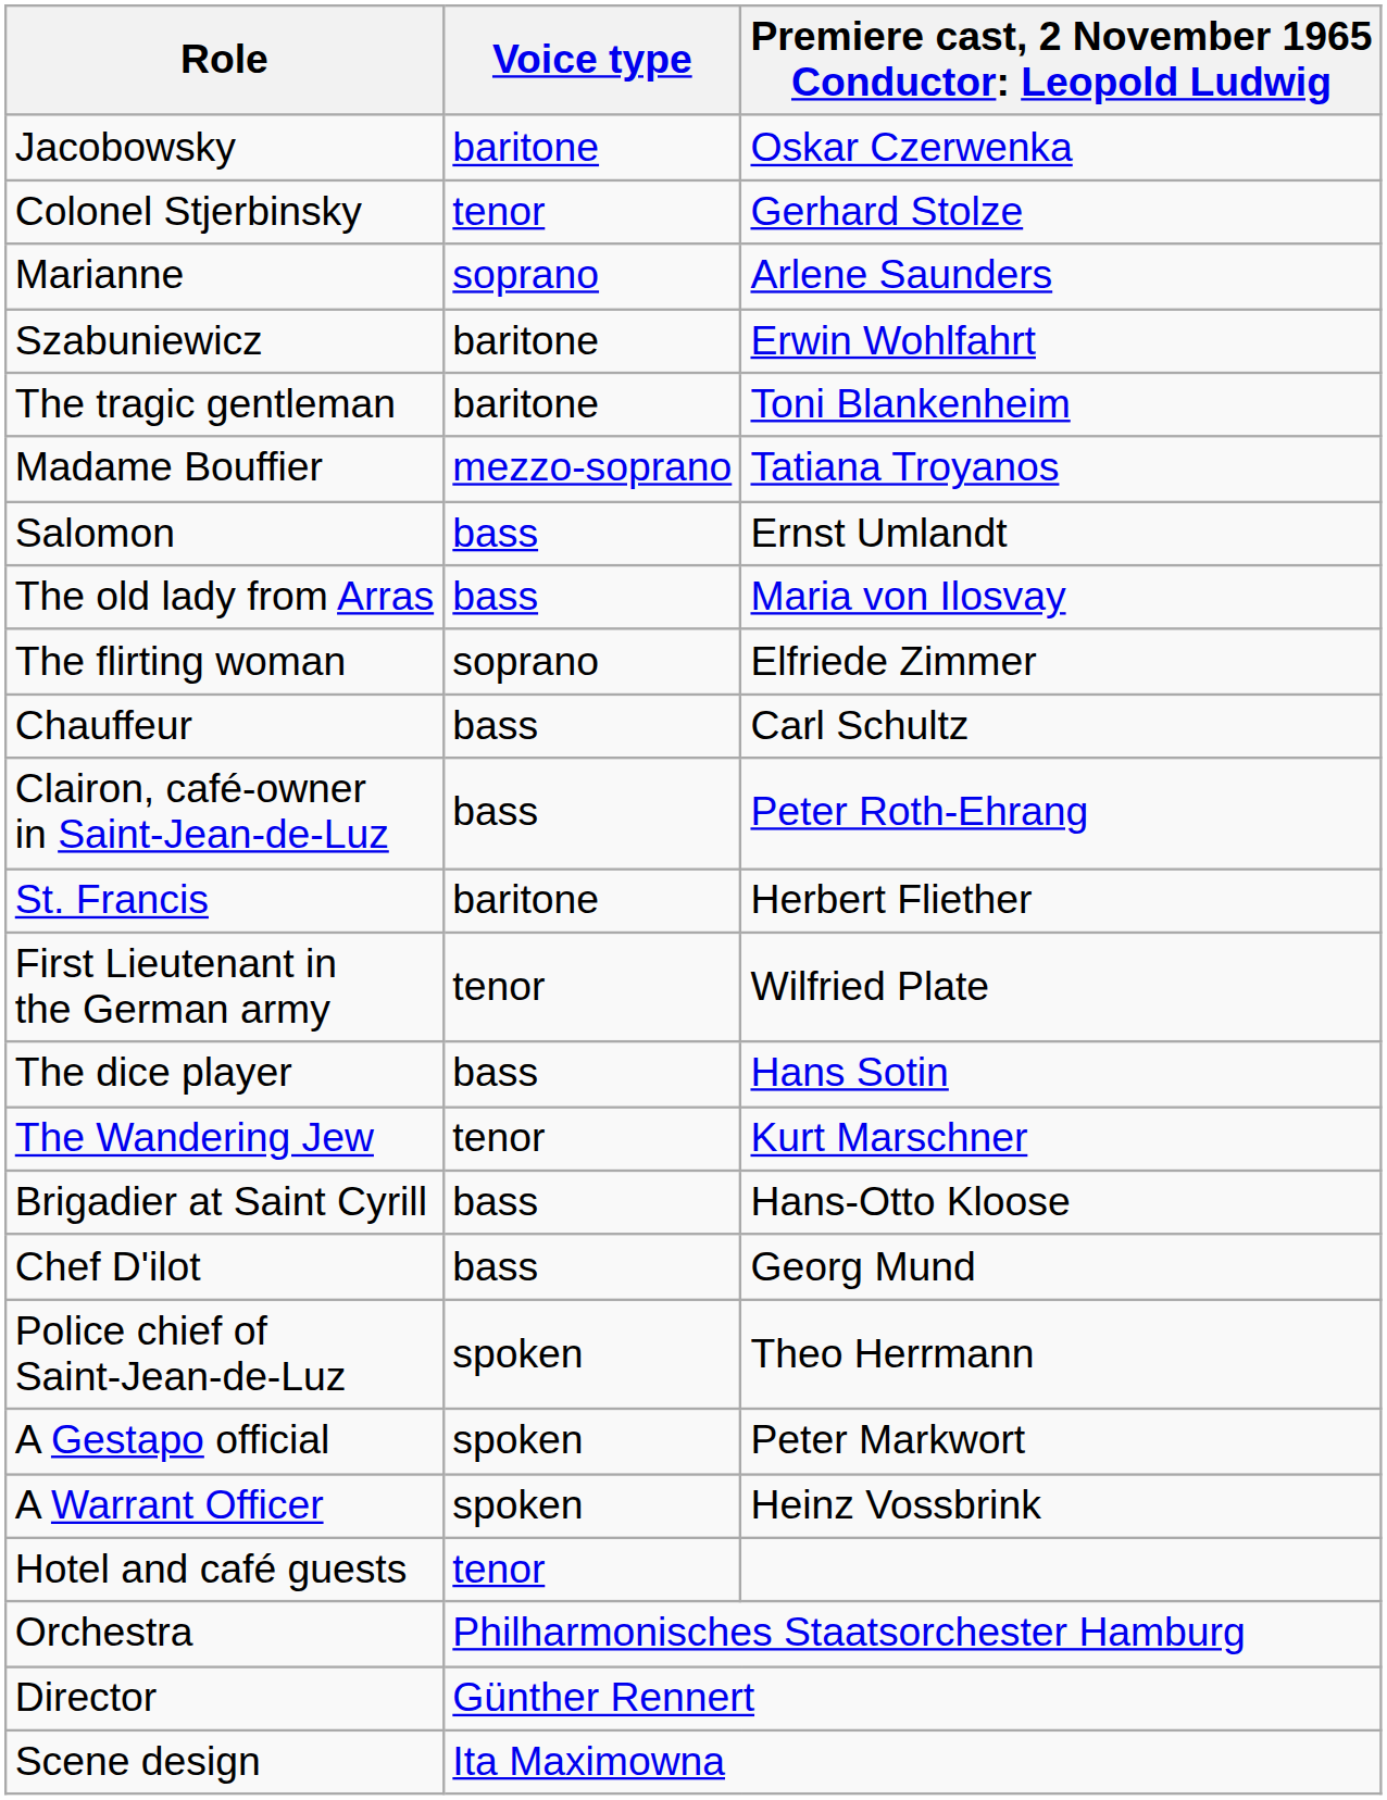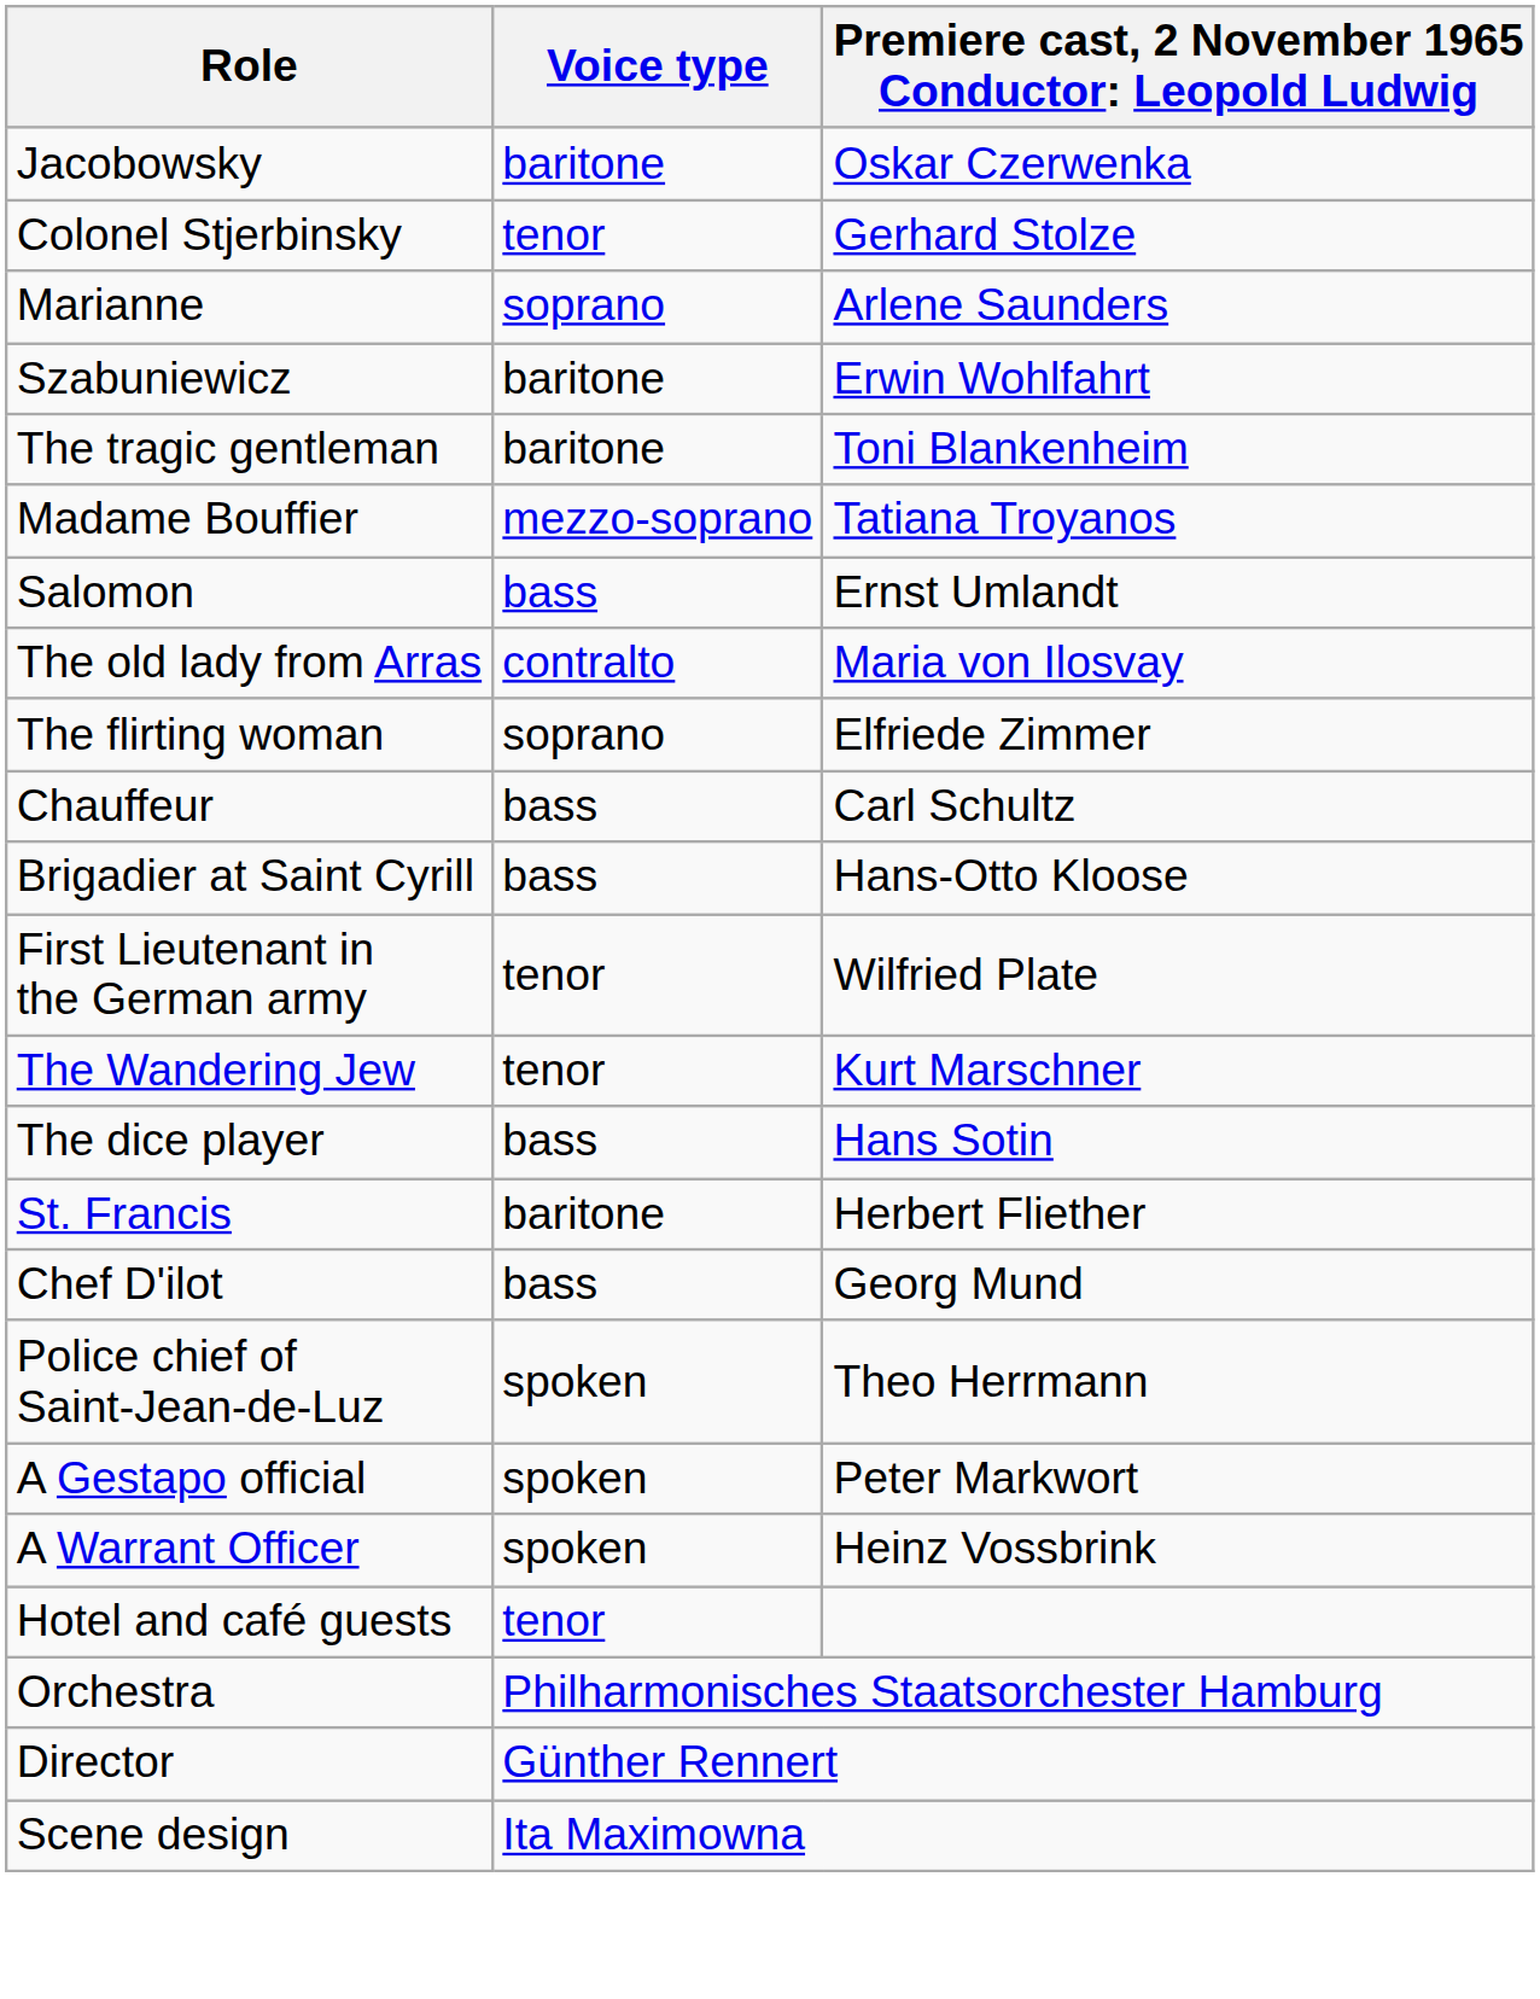The old lady from Arras | Voice type: bass -> contralto
- row: Clairon, café-owner in Saint-Jean-de-Luz | bass | Peter Roth-Ehrang
rows swapped: Brigadier at Saint Cyrill <-> St. Francis
rows swapped: The dice player <-> The Wandering Jew
